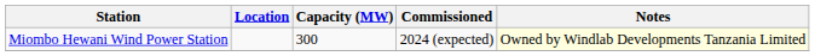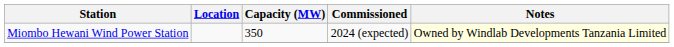Miombo Hewani Wind Power Station | Capacity (MW): 300 -> 350
